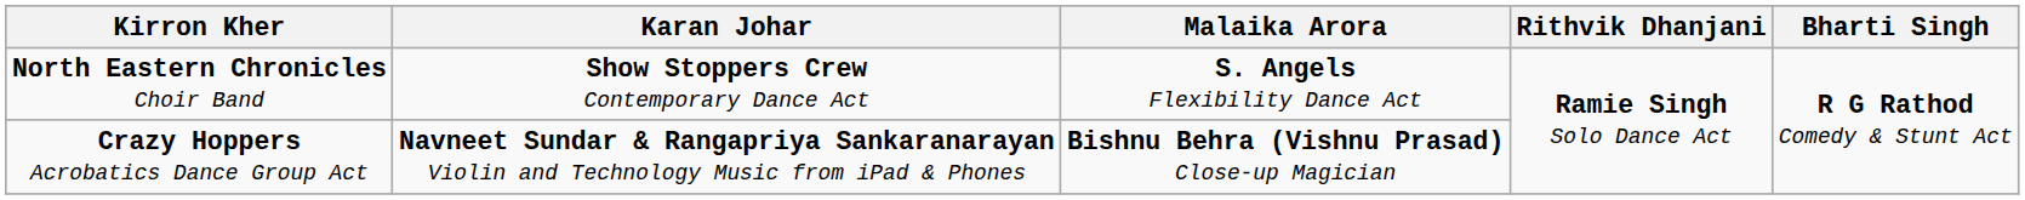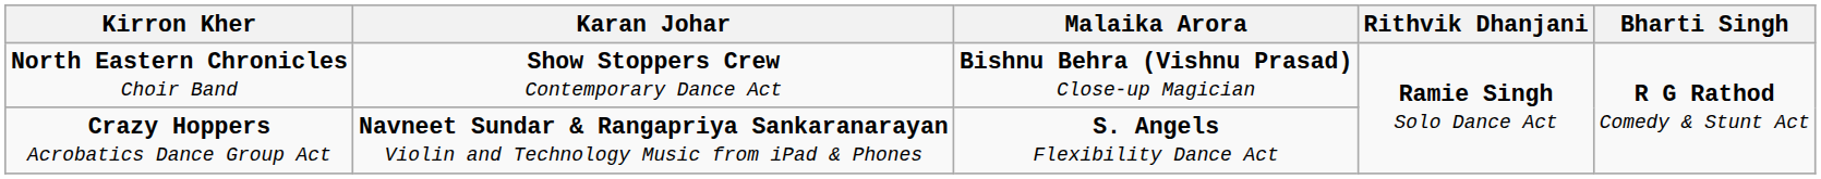North Eastern Chronicles Choir Band | Malaika Arora: S. Angels Flexibility Dance Act -> Bishnu Behra (Vishnu Prasad) Close-up Magician
Crazy Hoppers Acrobatics Dance Group Act | Malaika Arora: Bishnu Behra (Vishnu Prasad) Close-up Magician -> S. Angels Flexibility Dance Act
